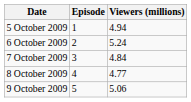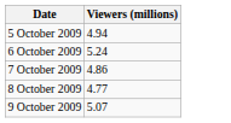- column: Episode | 1 | 2 | 3 | 4 | 5
7 October 2009 | Viewers (millions): 4.84 -> 4.86
9 October 2009 | Viewers (millions): 5.06 -> 5.07
